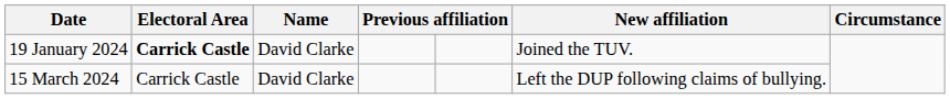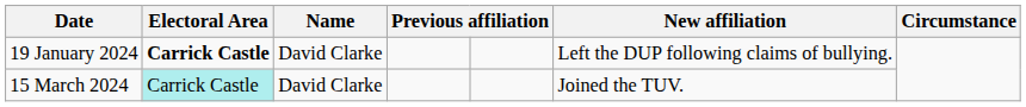19 January 2024 | column 6: Joined the TUV. -> Left the DUP following claims of bullying.
15 March 2024 | Electoral Area: no background -> paleturquoise background
15 March 2024 | column 6: Left the DUP following claims of bullying. -> Joined the TUV.
